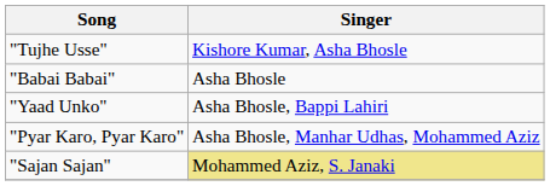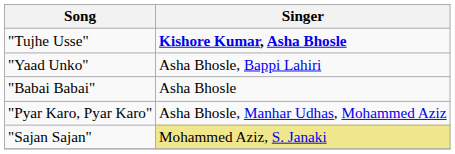"Tujhe Usse" | Singer: normal -> bold
rows swapped: "Babai Babai" <-> "Yaad Unko"
